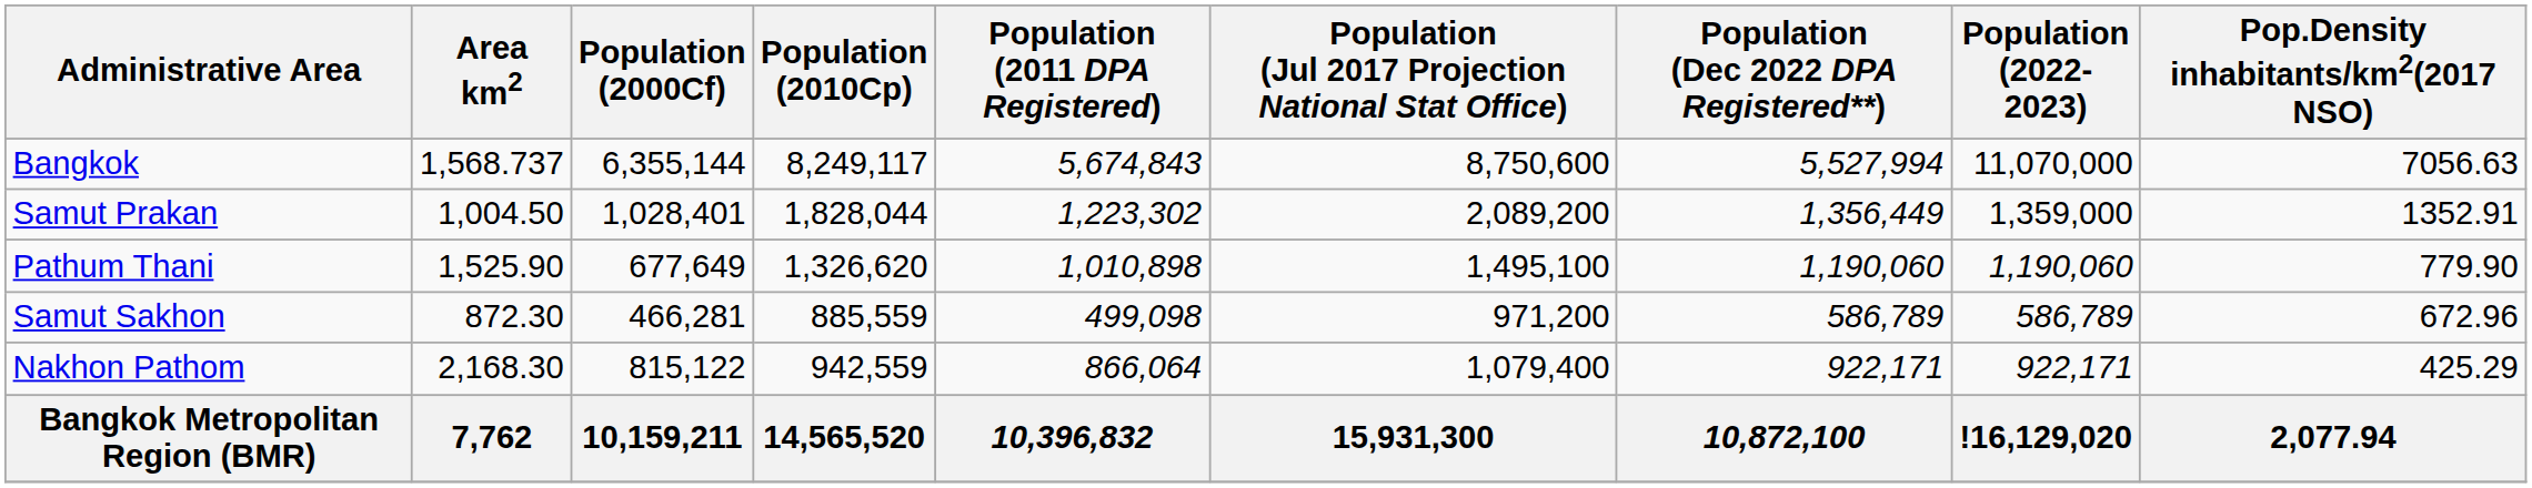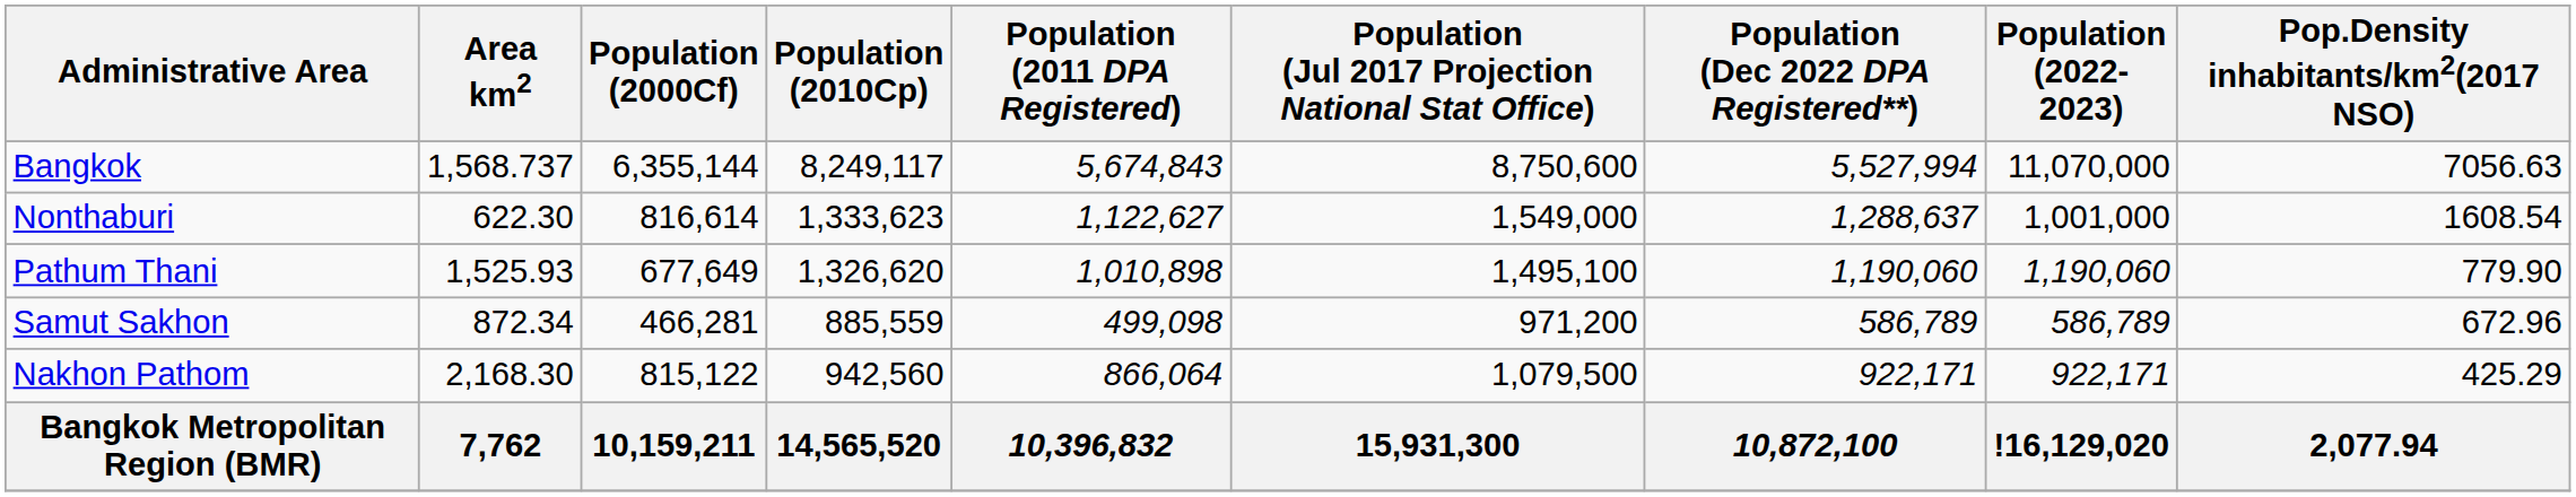+ row: Nonthaburi | 622.30 | 816,614 | 1,333,623 | 1,122,627 | 1,549,000 | 1,288,637 | 1,001,000 | 1608.54
- row: Samut Prakan | 1,004.50 | 1,028,401 | 1,828,044 | 1,223,302 | 2,089,200 | 1,356,449 | 1,359,000 | 1352.91
Pathum Thani | Area km2: 1,525.90 -> 1,525.93
Samut Sakhon | Area km2: 872.30 -> 872.34
Nakhon Pathom | Population (2010Cp): 942,559 -> 942,560
Nakhon Pathom | Population (Jul 2017 Projection National Stat Office): 1,079,400 -> 1,079,500
